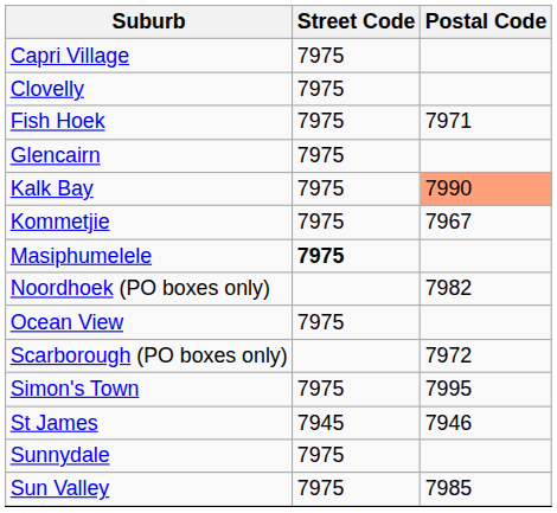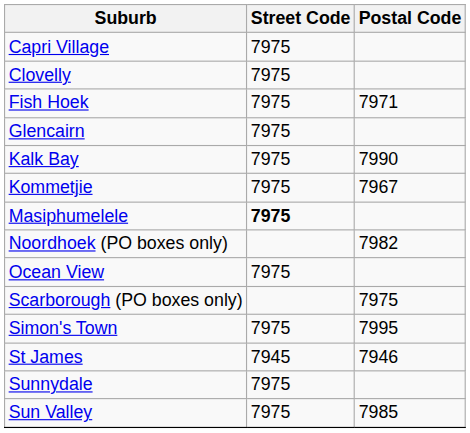Kalk Bay | Postal Code: lightsalmon background -> no background
Scarborough (PO boxes only) | Postal Code: 7972 -> 7975
